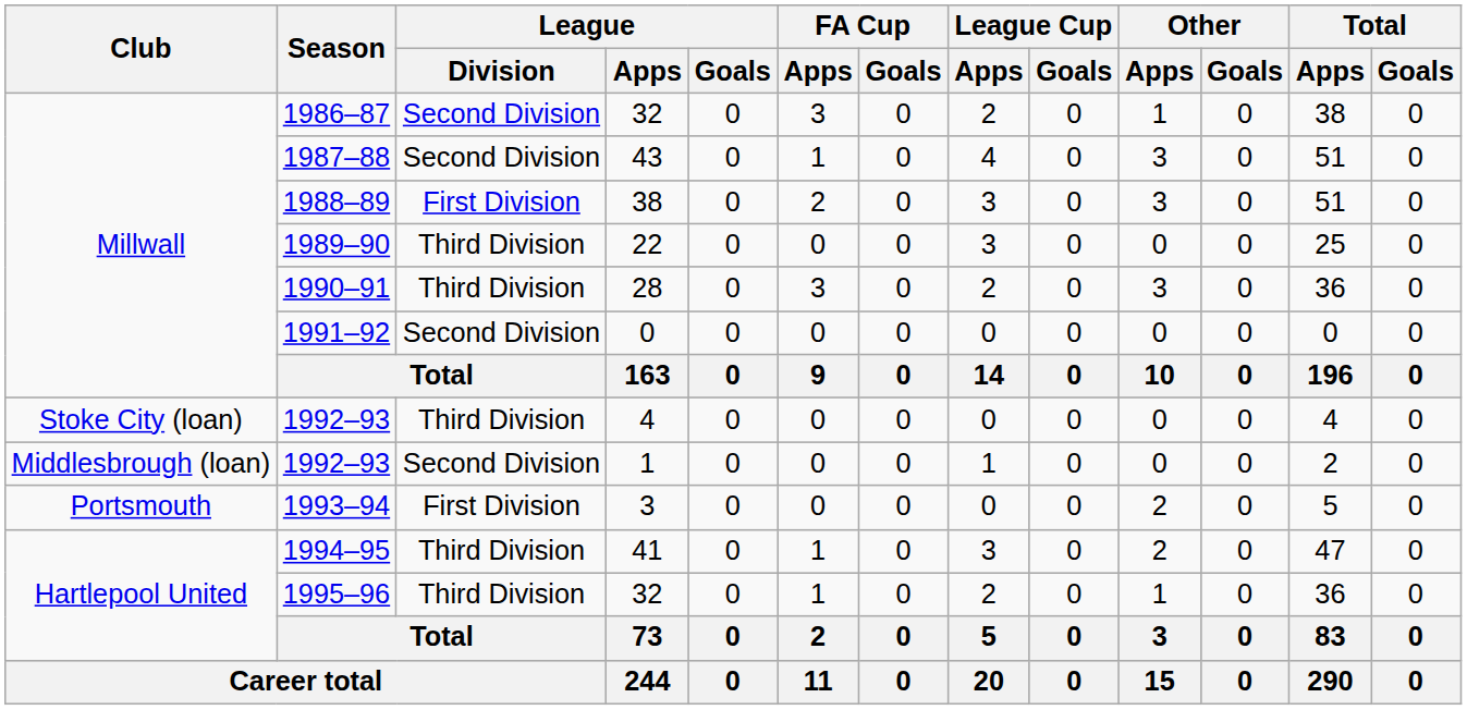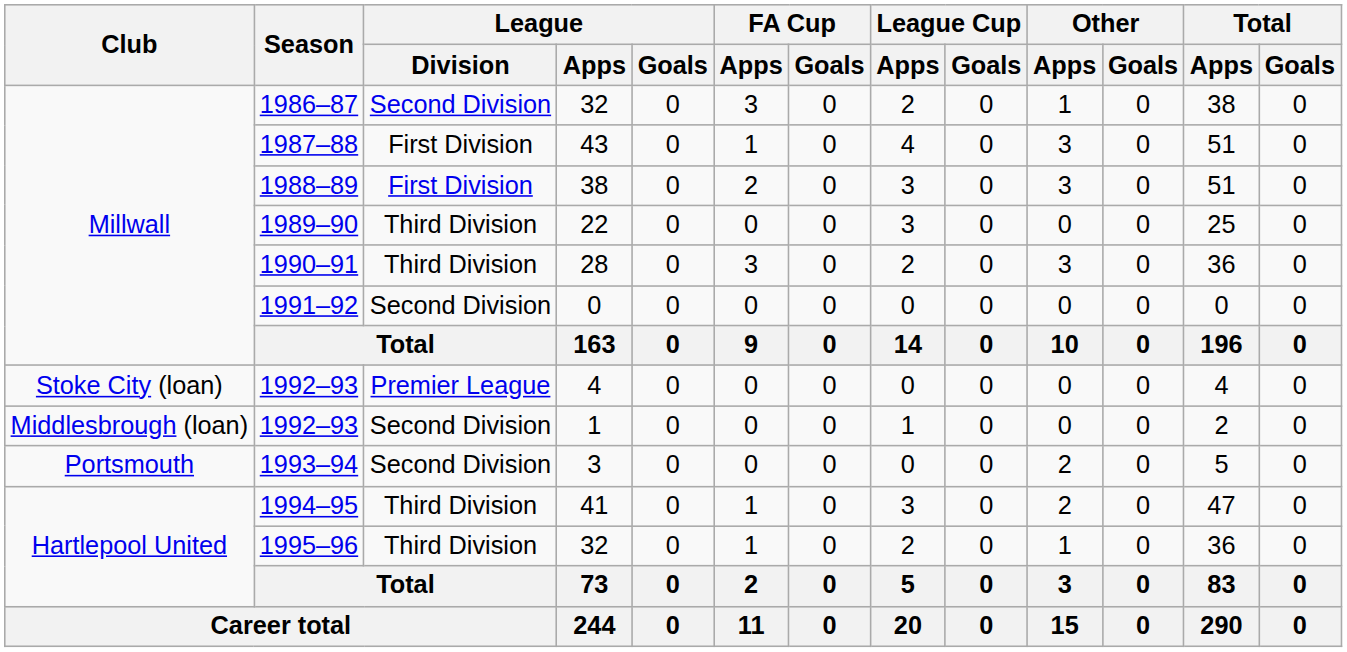1987–88 | League / Division: Second Division -> First Division
1992–93 / 4 | League / Division: Third Division -> Premier League
1993–94 | League / Division: First Division -> Second Division
